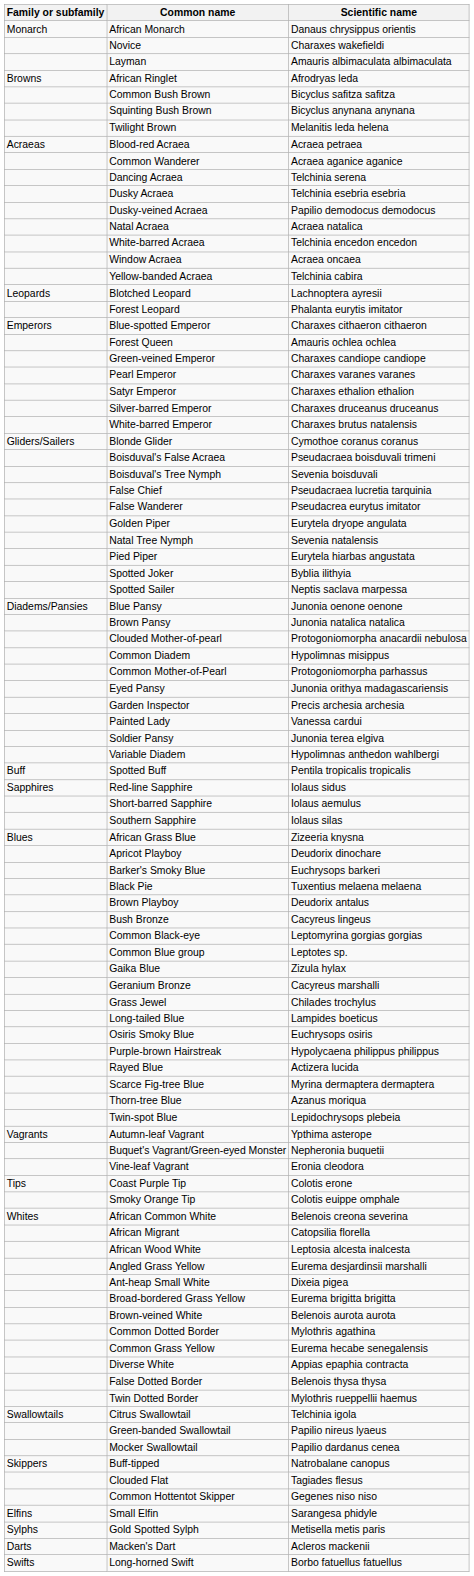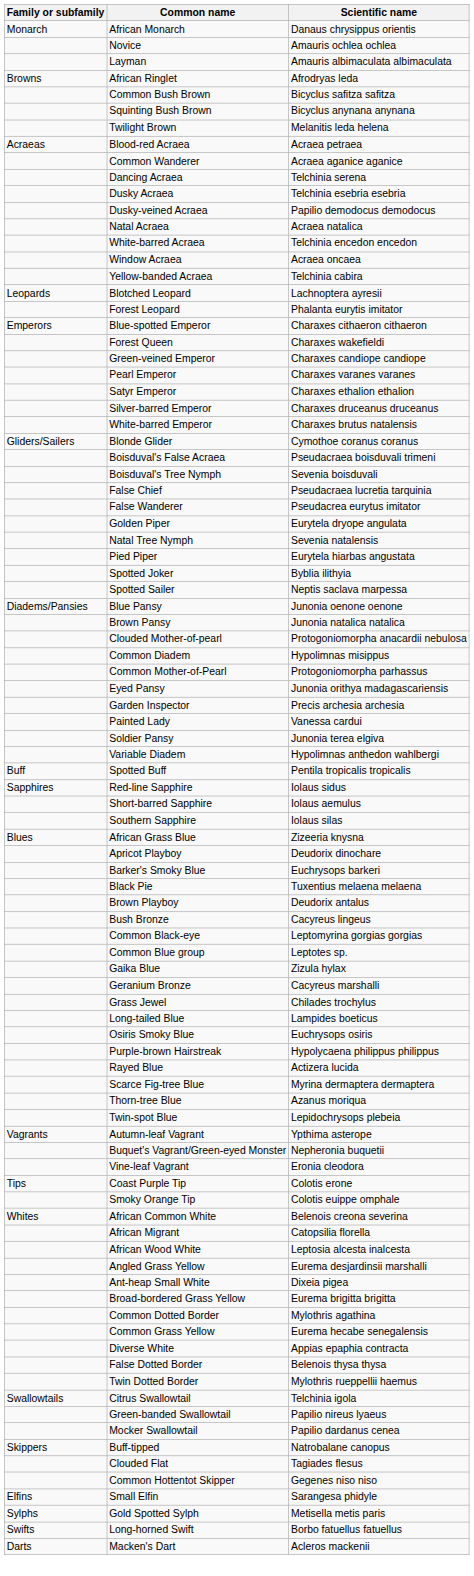Novice | Scientific name: Charaxes wakefieldi -> Amauris ochlea ochlea
Forest Queen | Scientific name: Amauris ochlea ochlea -> Charaxes wakefieldi
- row: Brown-veined White | Belenois aurota aurota
rows swapped: Macken's Dart <-> Long-horned Swift
